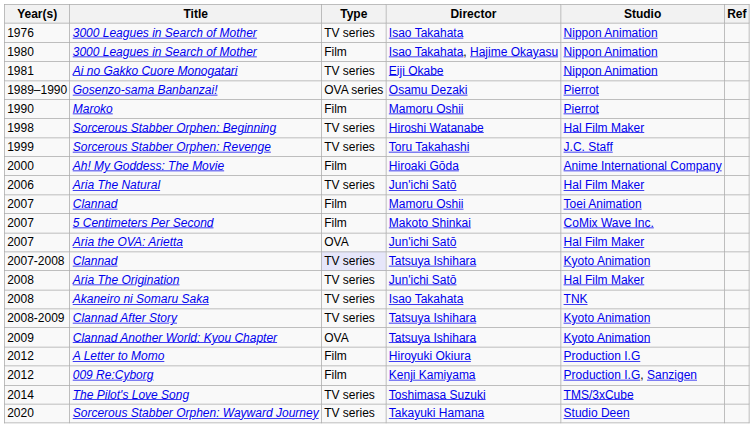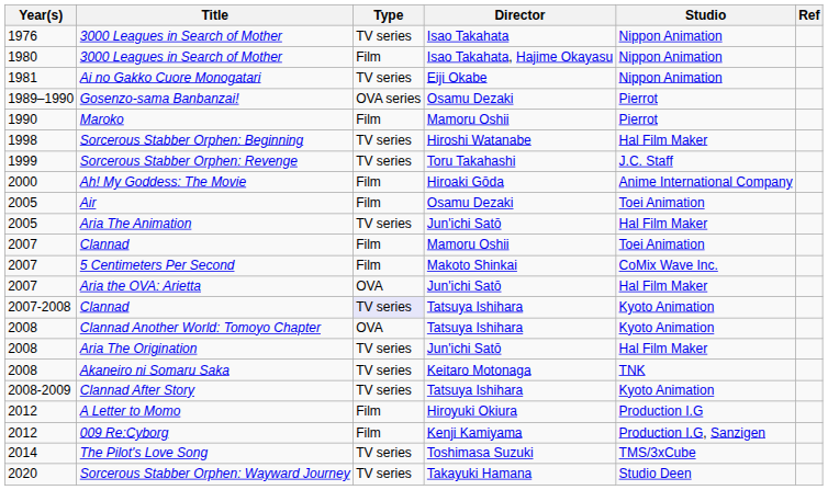+ row: 2005 | Air | Film | Osamu Dezaki | Toei Animation
+ row: 2005 | Aria The Animation | TV series | Jun'ichi Satō | Hal Film Maker
- row: 2006 | Aria The Natural | TV series | Jun'ichi Satō | Hal Film Maker
+ row: 2008 | Clannad Another World: Tomoyo Chapter | OVA | Tatsuya Ishihara | Kyoto Animation
Akaneiro ni Somaru Saka | Director: Isao Takahata -> Keitaro Motonaga
- row: 2009 | Clannad Another World: Kyou Chapter | OVA | Tatsuya Ishihara | Kyoto Animation
